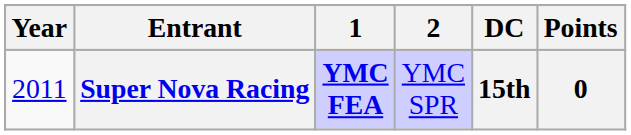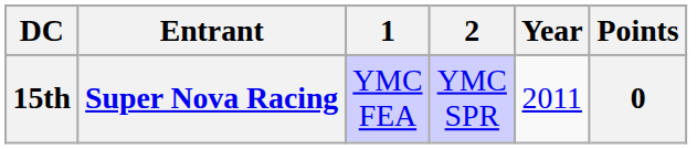columns swapped: Year <-> DC
Super Nova Racing | 1: bold -> normal
